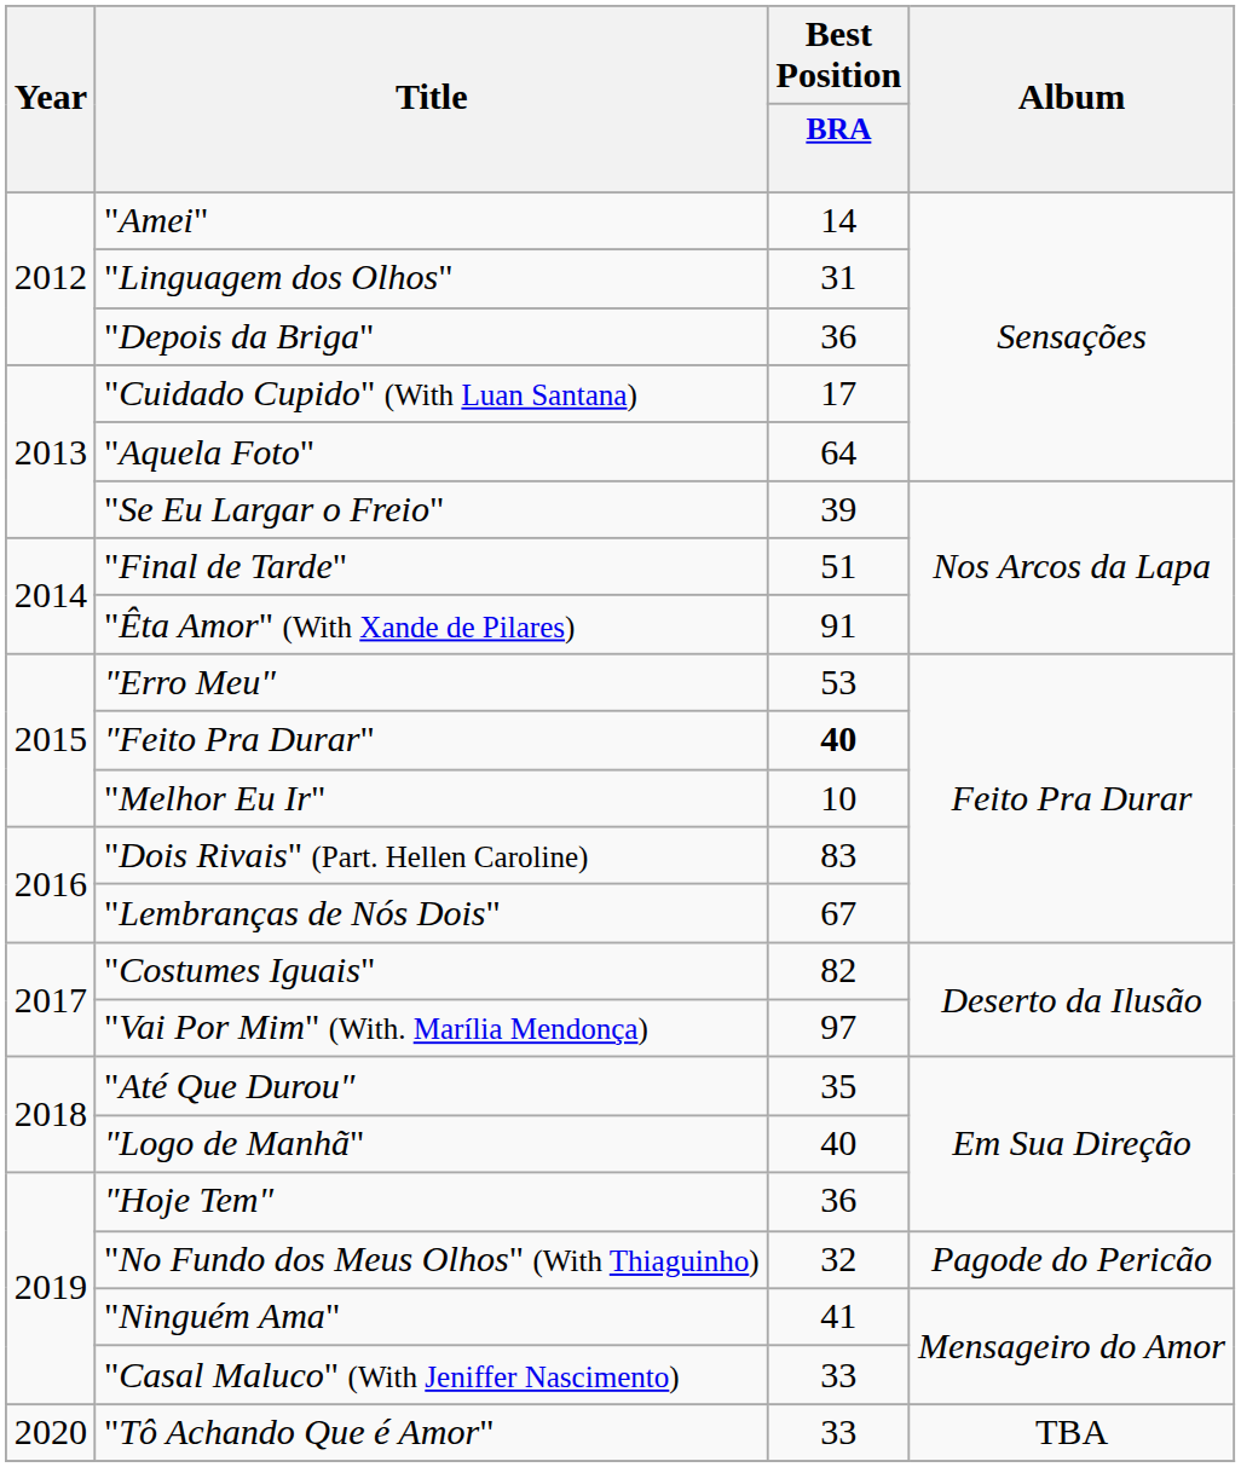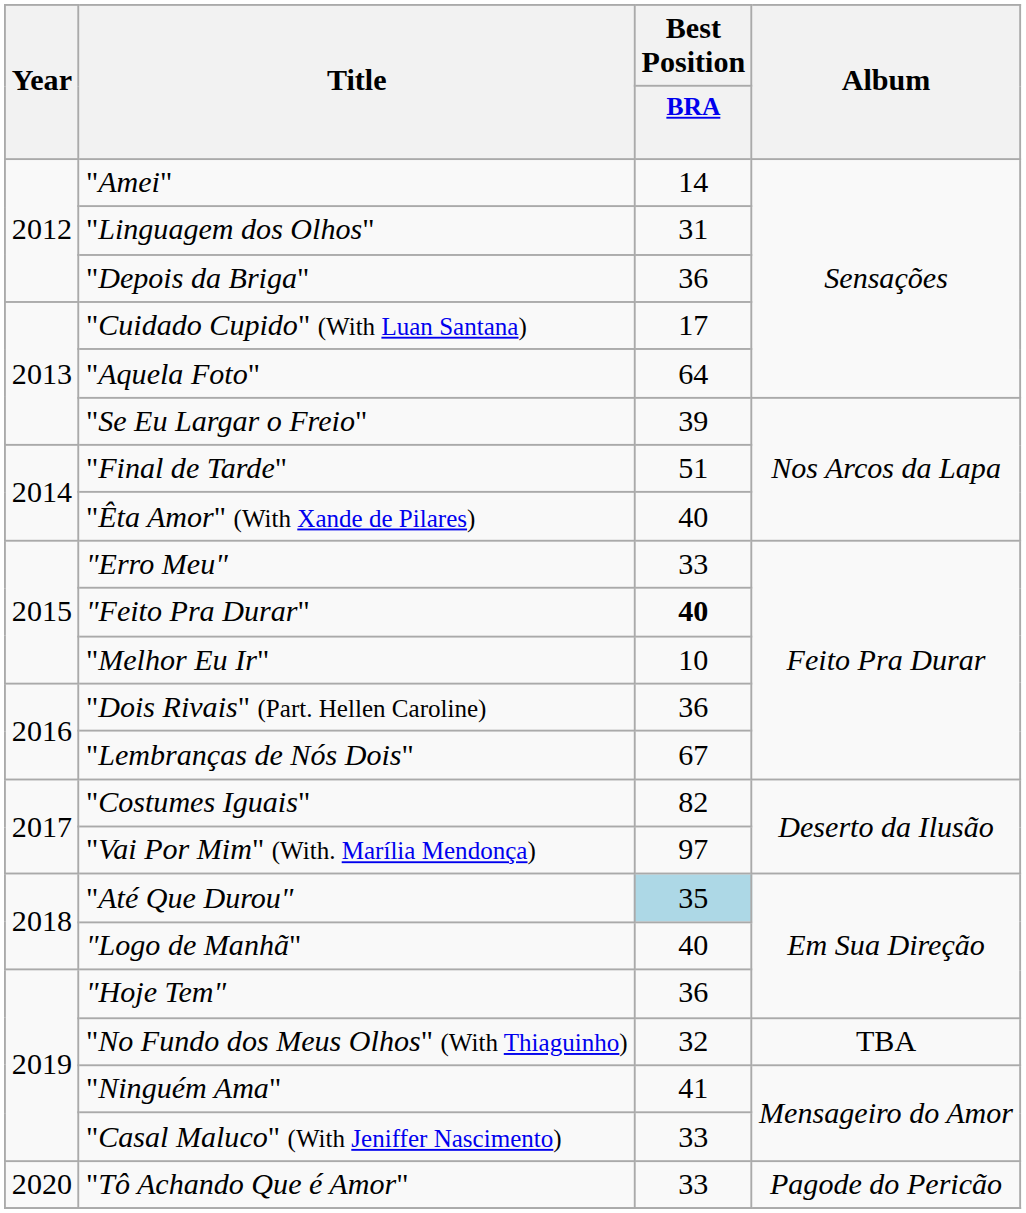"Êta Amor" (With Xande de Pilares) | Best Position / BRA: 91 -> 40
"Erro Meu" | Best Position / BRA: 53 -> 33
"Dois Rivais" (Part. Hellen Caroline) | Best Position / BRA: 83 -> 36
"Até Que Durou" | Best Position / BRA: no background -> lightblue background
"No Fundo dos Meus Olhos" (With Thiaguinho) | Album: Pagode do Pericão -> TBA
"Tô Achando Que é Amor" | Album: TBA -> Pagode do Pericão
